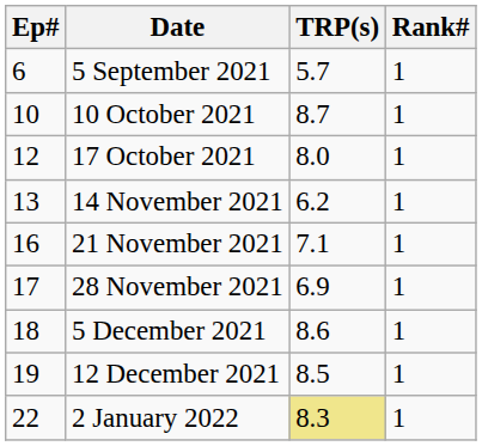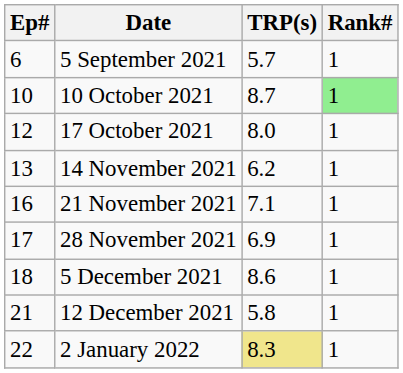10 October 2021 | Rank#: no background -> lightgreen background
12 December 2021 | Ep#: 19 -> 21
12 December 2021 | TRP(s): 8.5 -> 5.8
